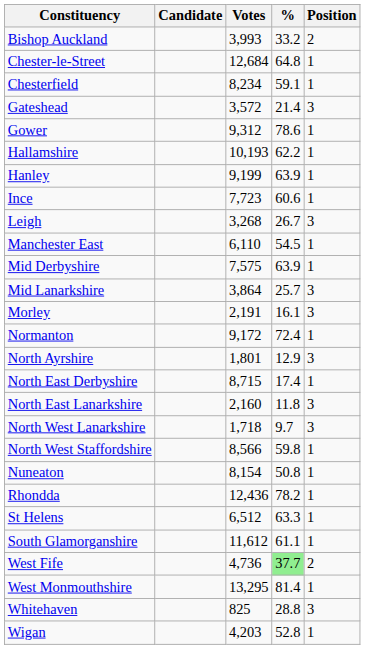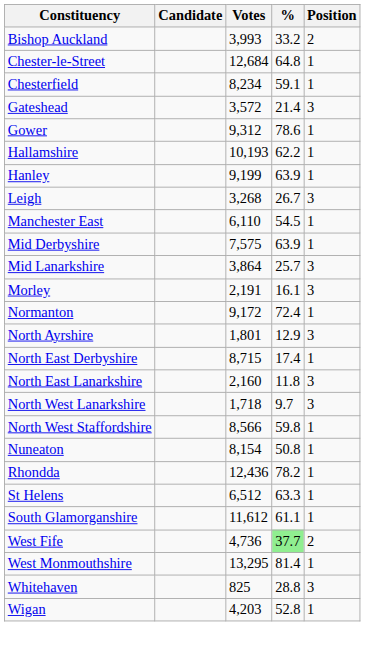- row: Ince | 7,723 | 60.6 | 1
